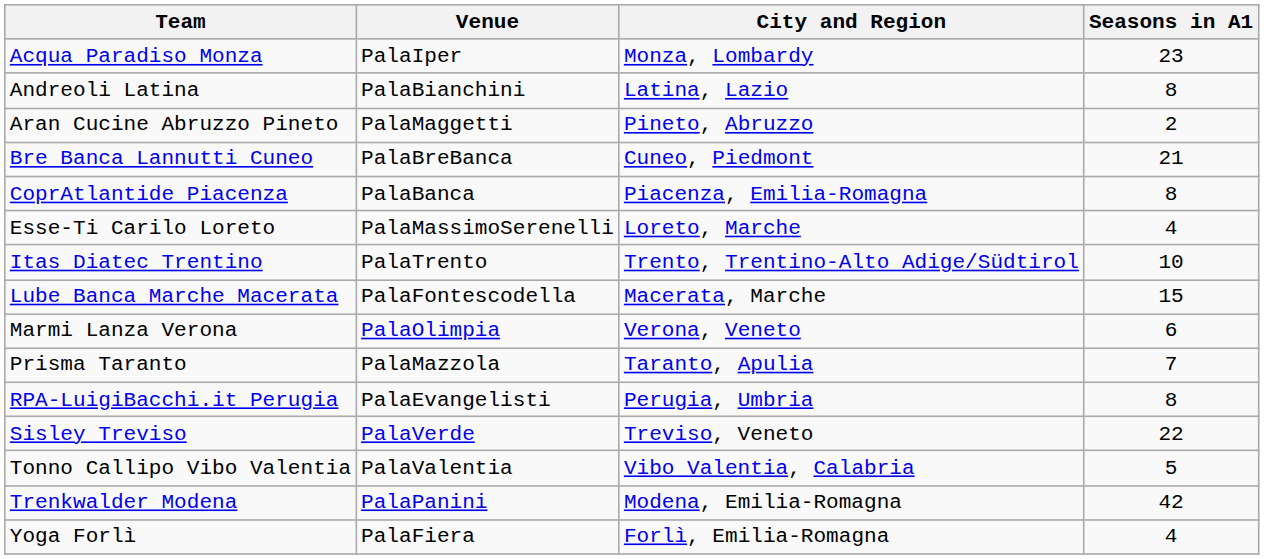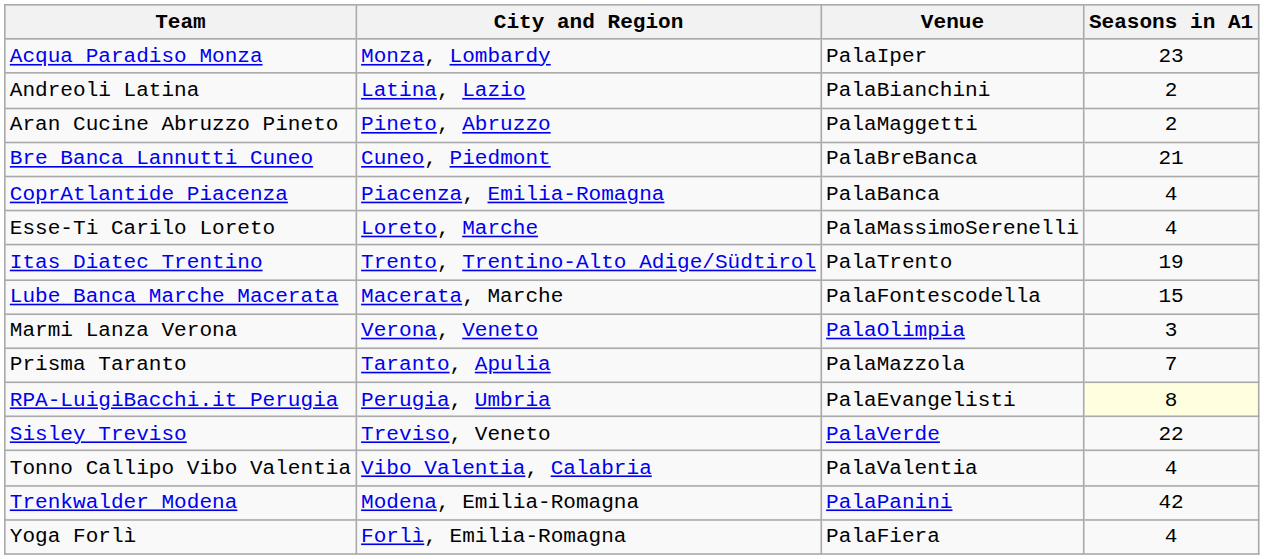columns swapped: City and Region <-> Venue
Andreoli Latina | Seasons in A1: 8 -> 2
CoprAtlantide Piacenza | Seasons in A1: 8 -> 4
Itas Diatec Trentino | Seasons in A1: 10 -> 19
Marmi Lanza Verona | Seasons in A1: 6 -> 3
RPA-LuigiBacchi.it Perugia | Seasons in A1: no background -> lightyellow background
Tonno Callipo Vibo Valentia | Seasons in A1: 5 -> 4
